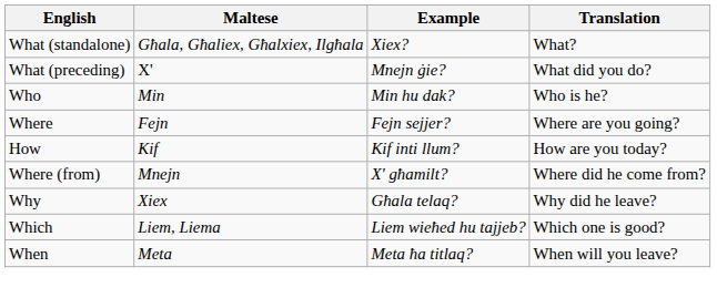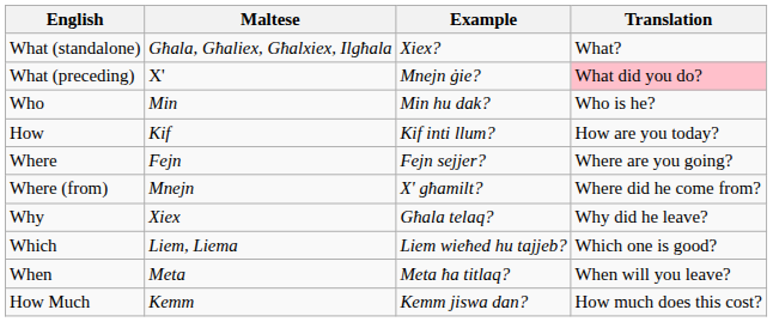What (preceding) | Translation: no background -> pink background
rows swapped: How <-> Where
+ row: How Much | Kemm | Kemm jiswa dan? | How much does this cost?
